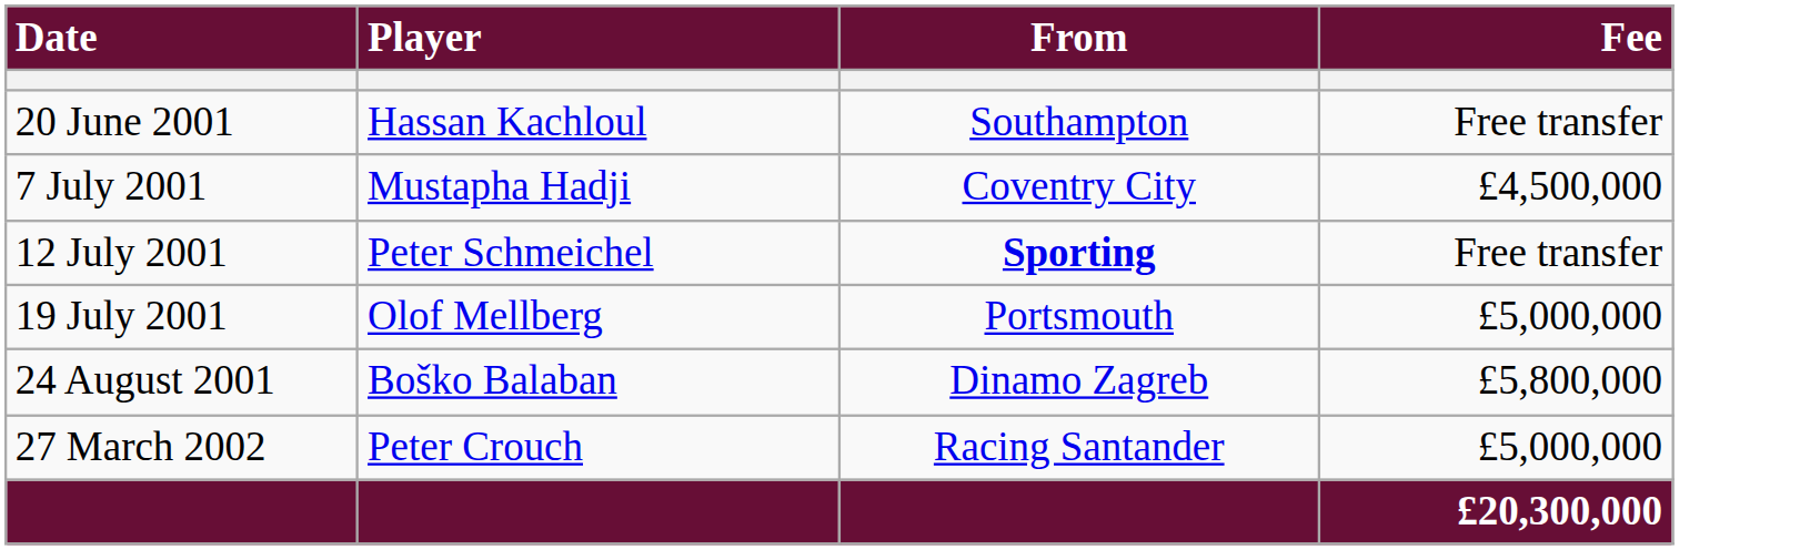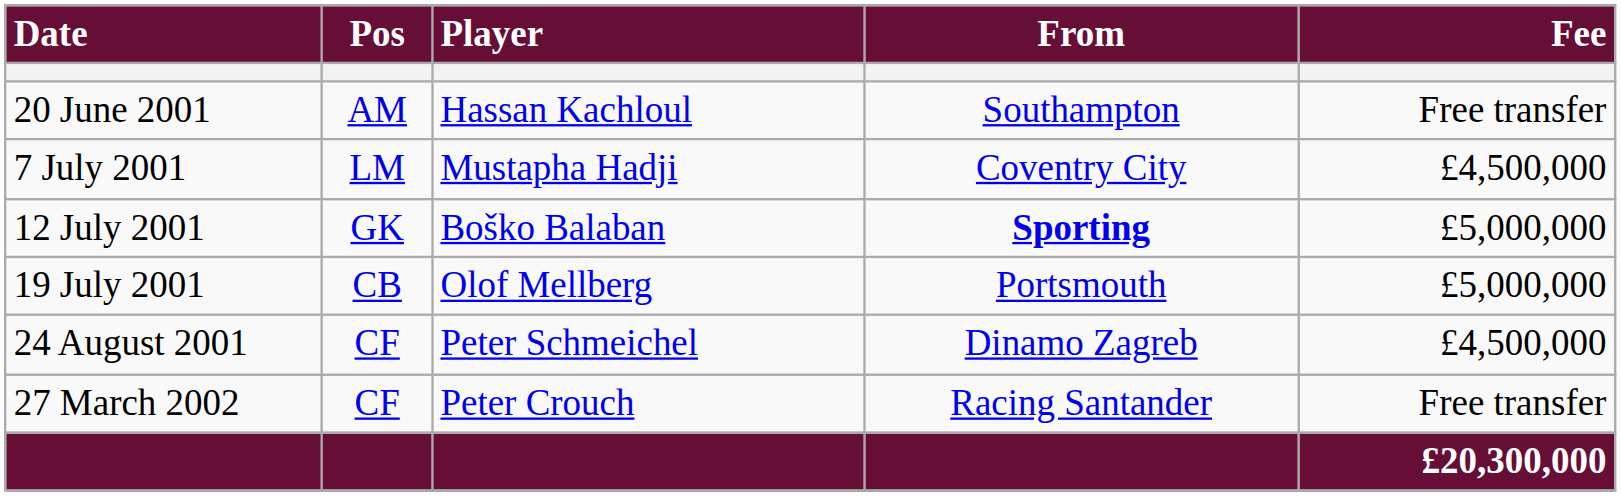+ column: Pos | AM | LM | GK | CB | CF | CF
12 July 2001 | Player: Peter Schmeichel -> Boško Balaban
12 July 2001 | Fee: Free transfer -> £5,000,000
24 August 2001 | Player: Boško Balaban -> Peter Schmeichel
24 August 2001 | Fee: £5,800,000 -> £4,500,000
27 March 2002 | Fee: £5,000,000 -> Free transfer
